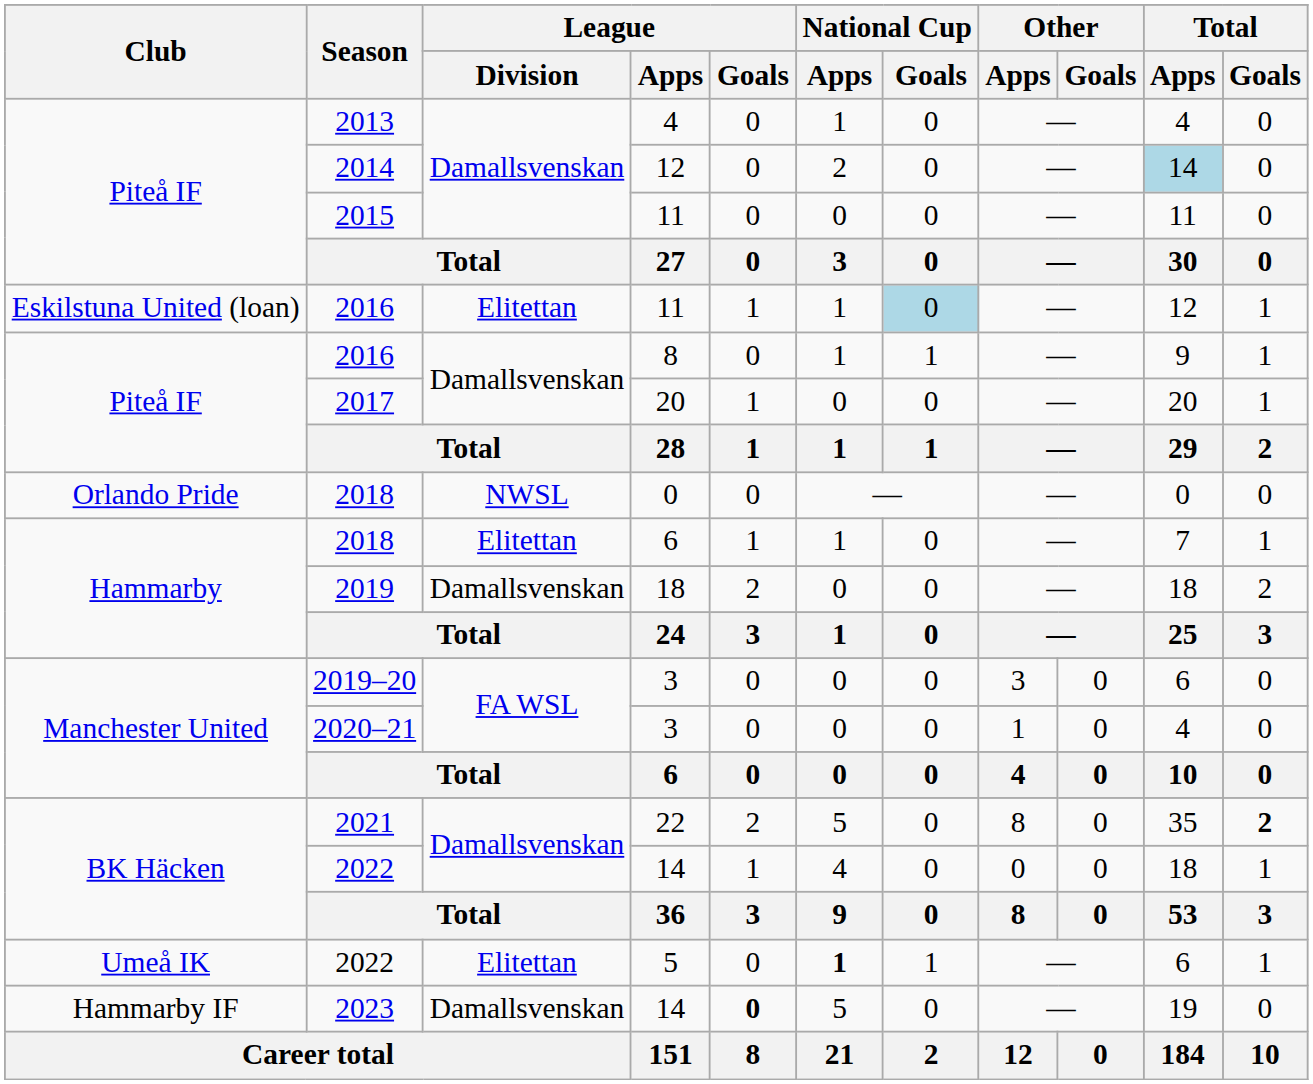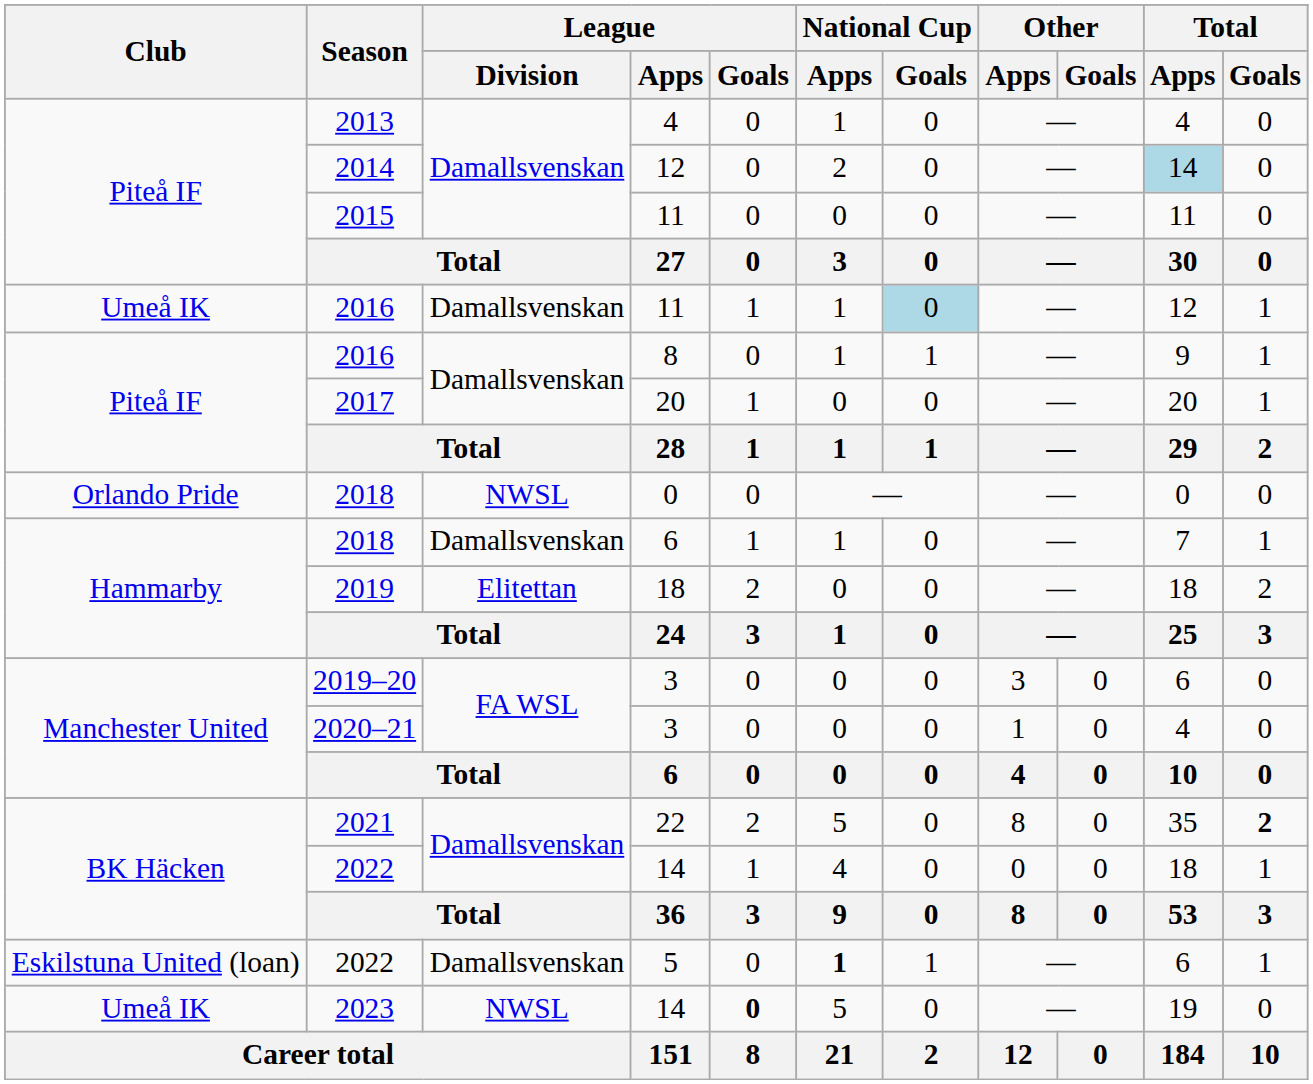2016 / 11 | Club: Eskilstuna United (loan) -> Umeå IK
2016 / 11 | League / Division: Elitettan -> Damallsvenskan
2018 / 6 | League / Division: Elitettan -> Damallsvenskan
2019 | League / Division: Damallsvenskan -> Elitettan
2022 / 5 | Club: Umeå IK -> Eskilstuna United (loan)
2022 / 5 | League / Division: Elitettan -> Damallsvenskan
2023 | Club: Hammarby IF -> Umeå IK
2023 | League / Division: Damallsvenskan -> NWSL
